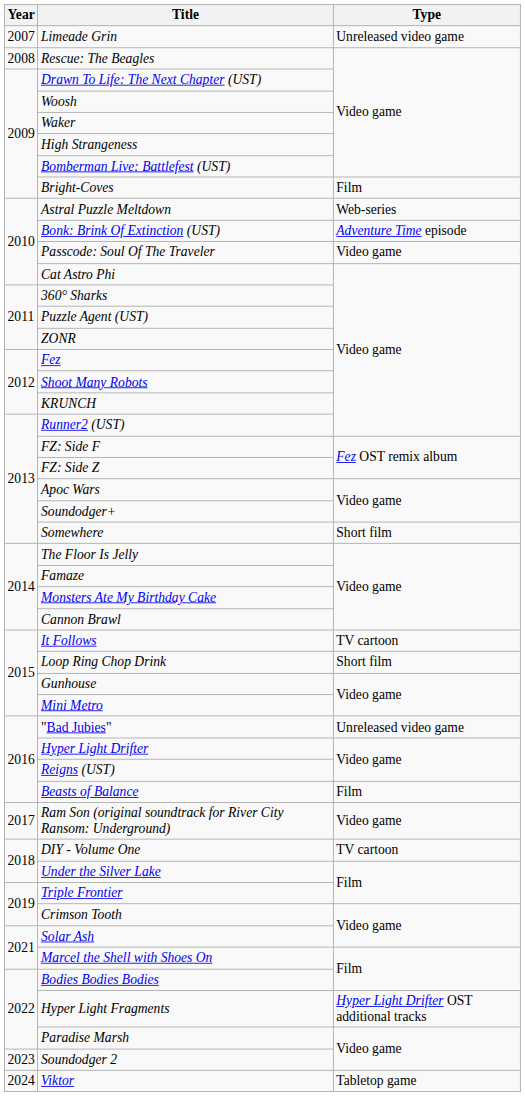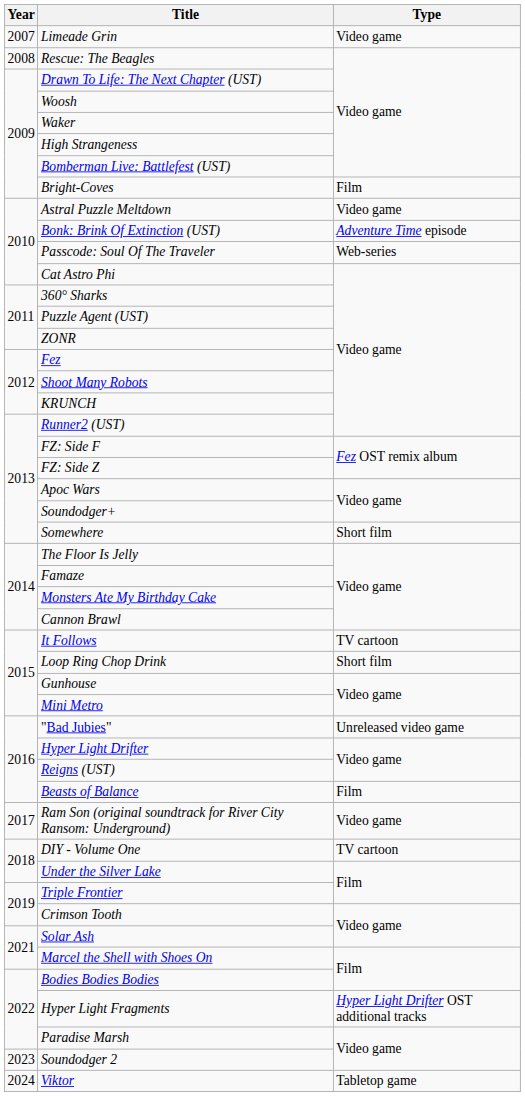Limeade Grin | Type: Unreleased video game -> Video game
Astral Puzzle Meltdown | Type: Web-series -> Video game
Passcode: Soul Of The Traveler | Type: Video game -> Web-series
